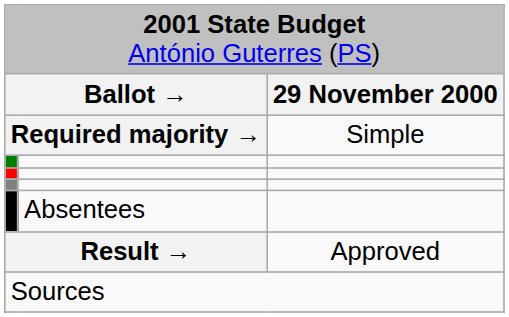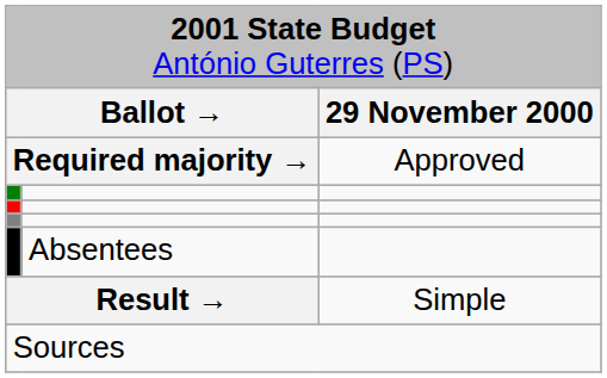Required majority → | column 3: Simple -> Approved
Result → | column 3: Approved -> Simple
